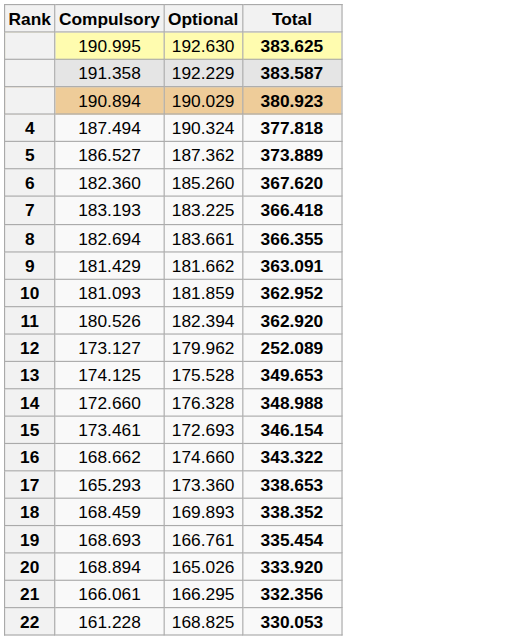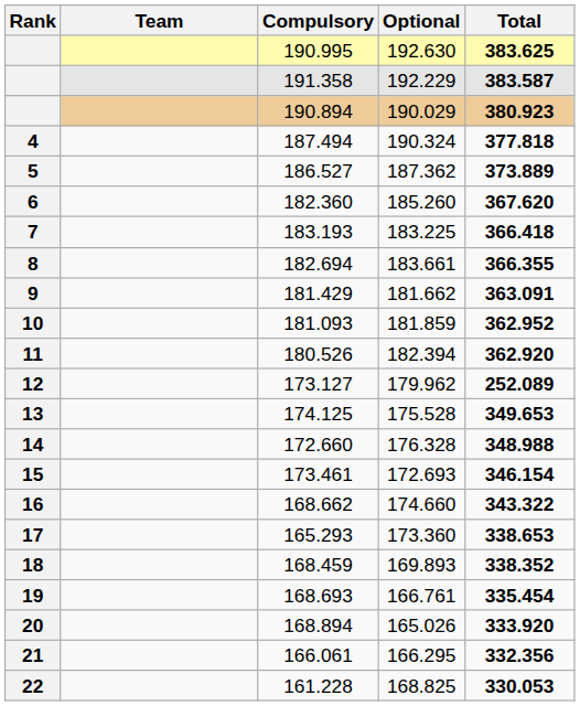+ column: Team
